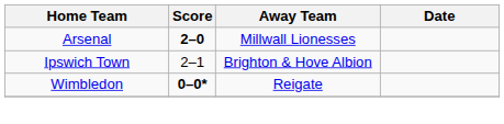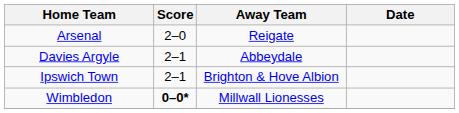Arsenal | Score: bold -> normal
Arsenal | Away Team: Millwall Lionesses -> Reigate
+ row: Davies Argyle | 2–1 | Abbeydale
Wimbledon | Away Team: Reigate -> Millwall Lionesses
